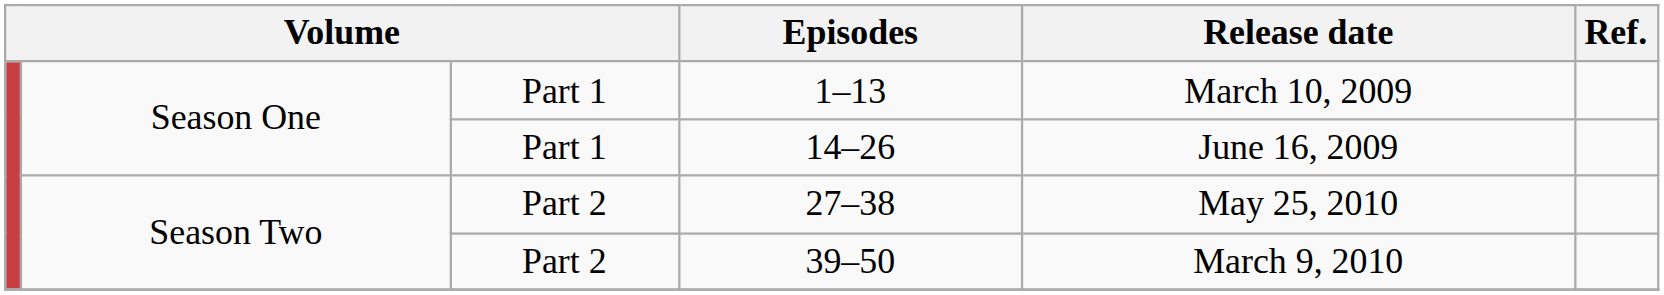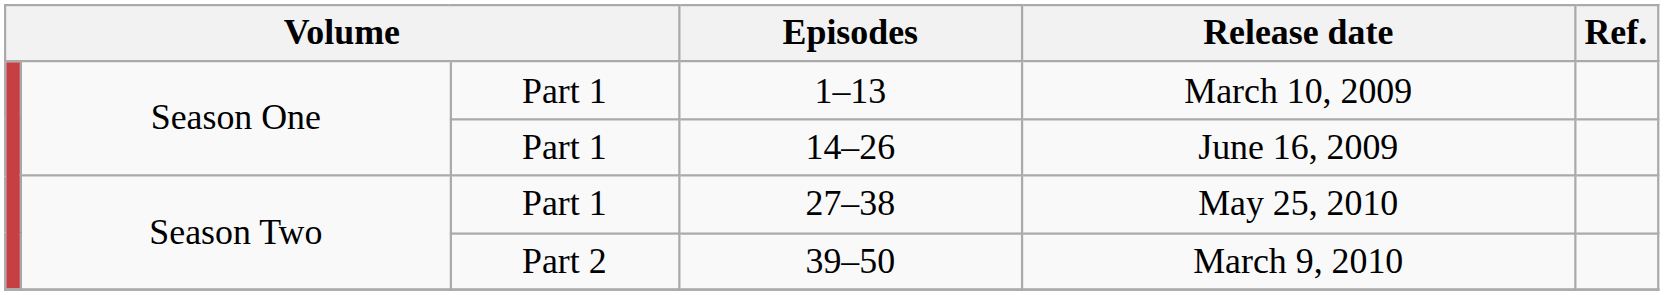27–38 | column 3: Part 2 -> Part 1
